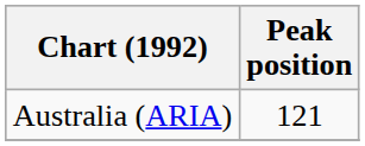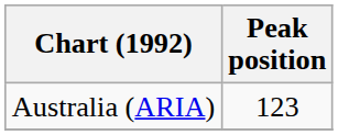Australia (ARIA) | Peak position: 121 -> 123
